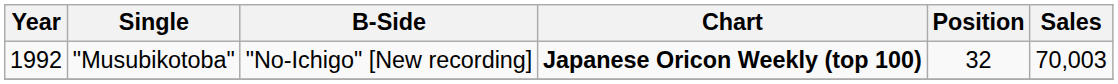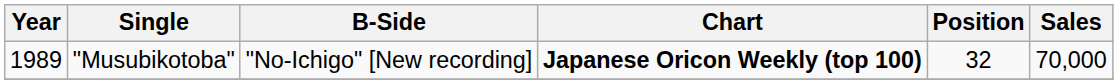"Musubikotoba" | Year: 1992 -> 1989
"Musubikotoba" | Sales: 70,003 -> 70,000
